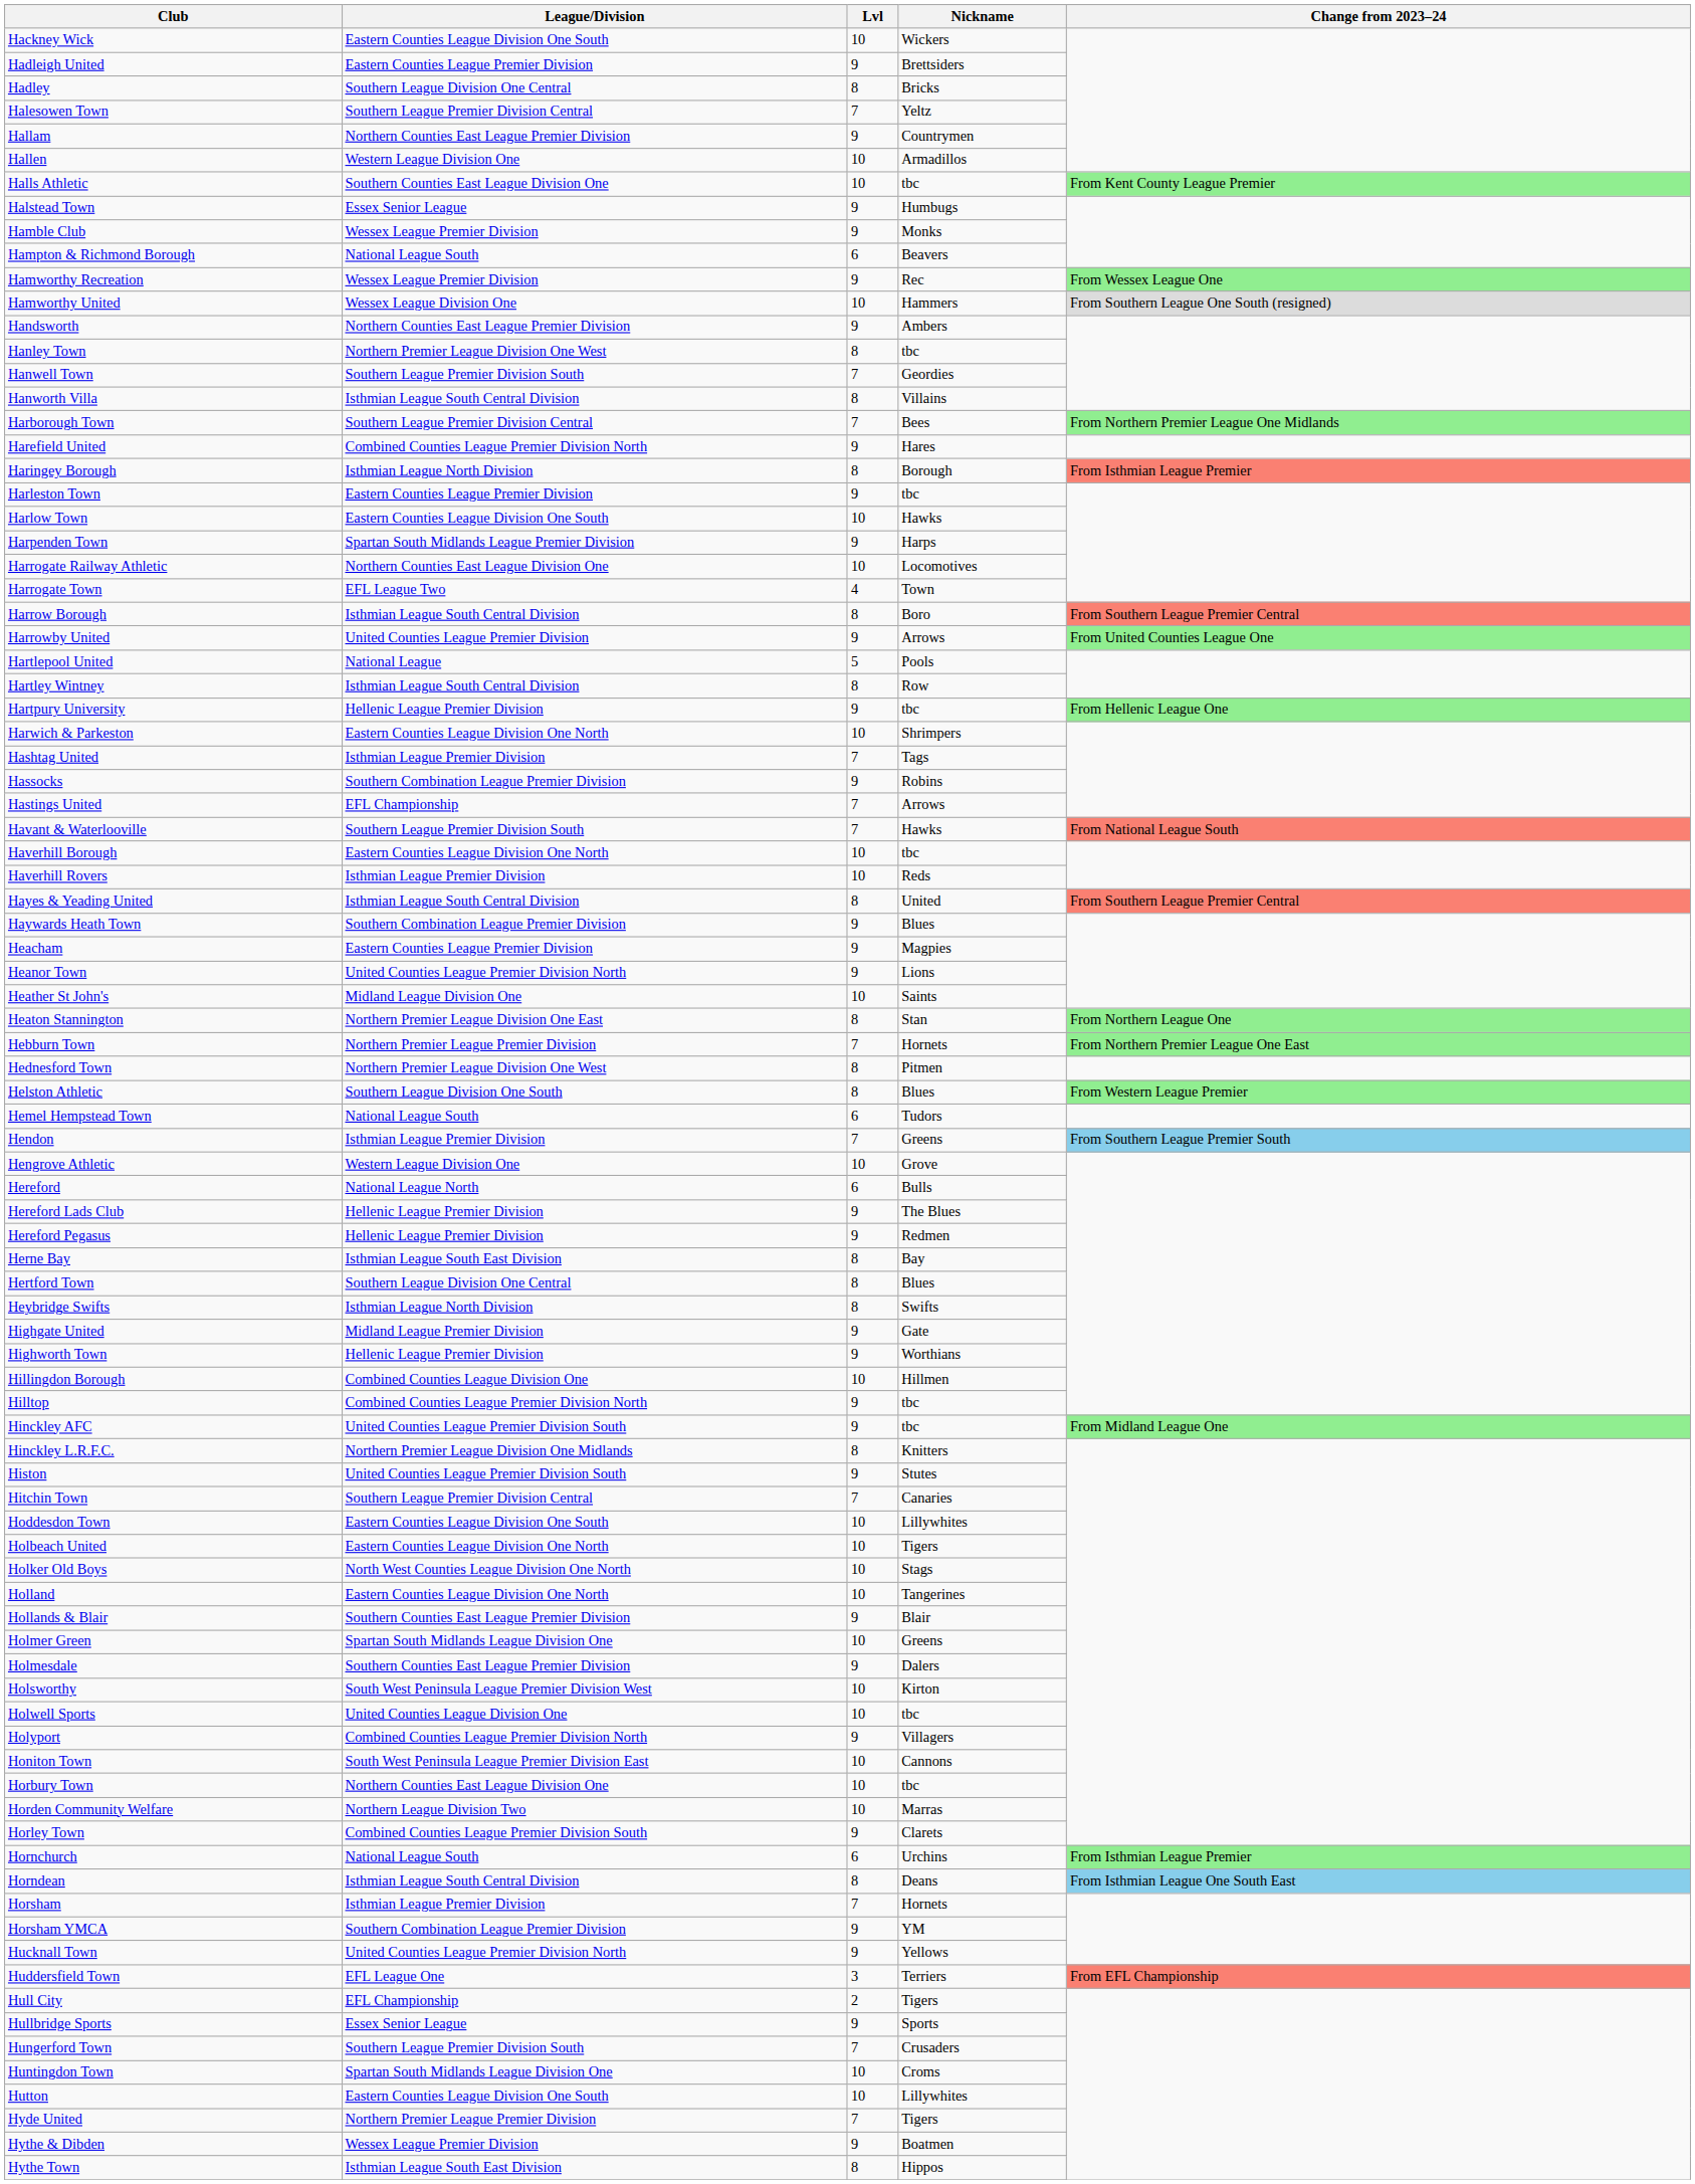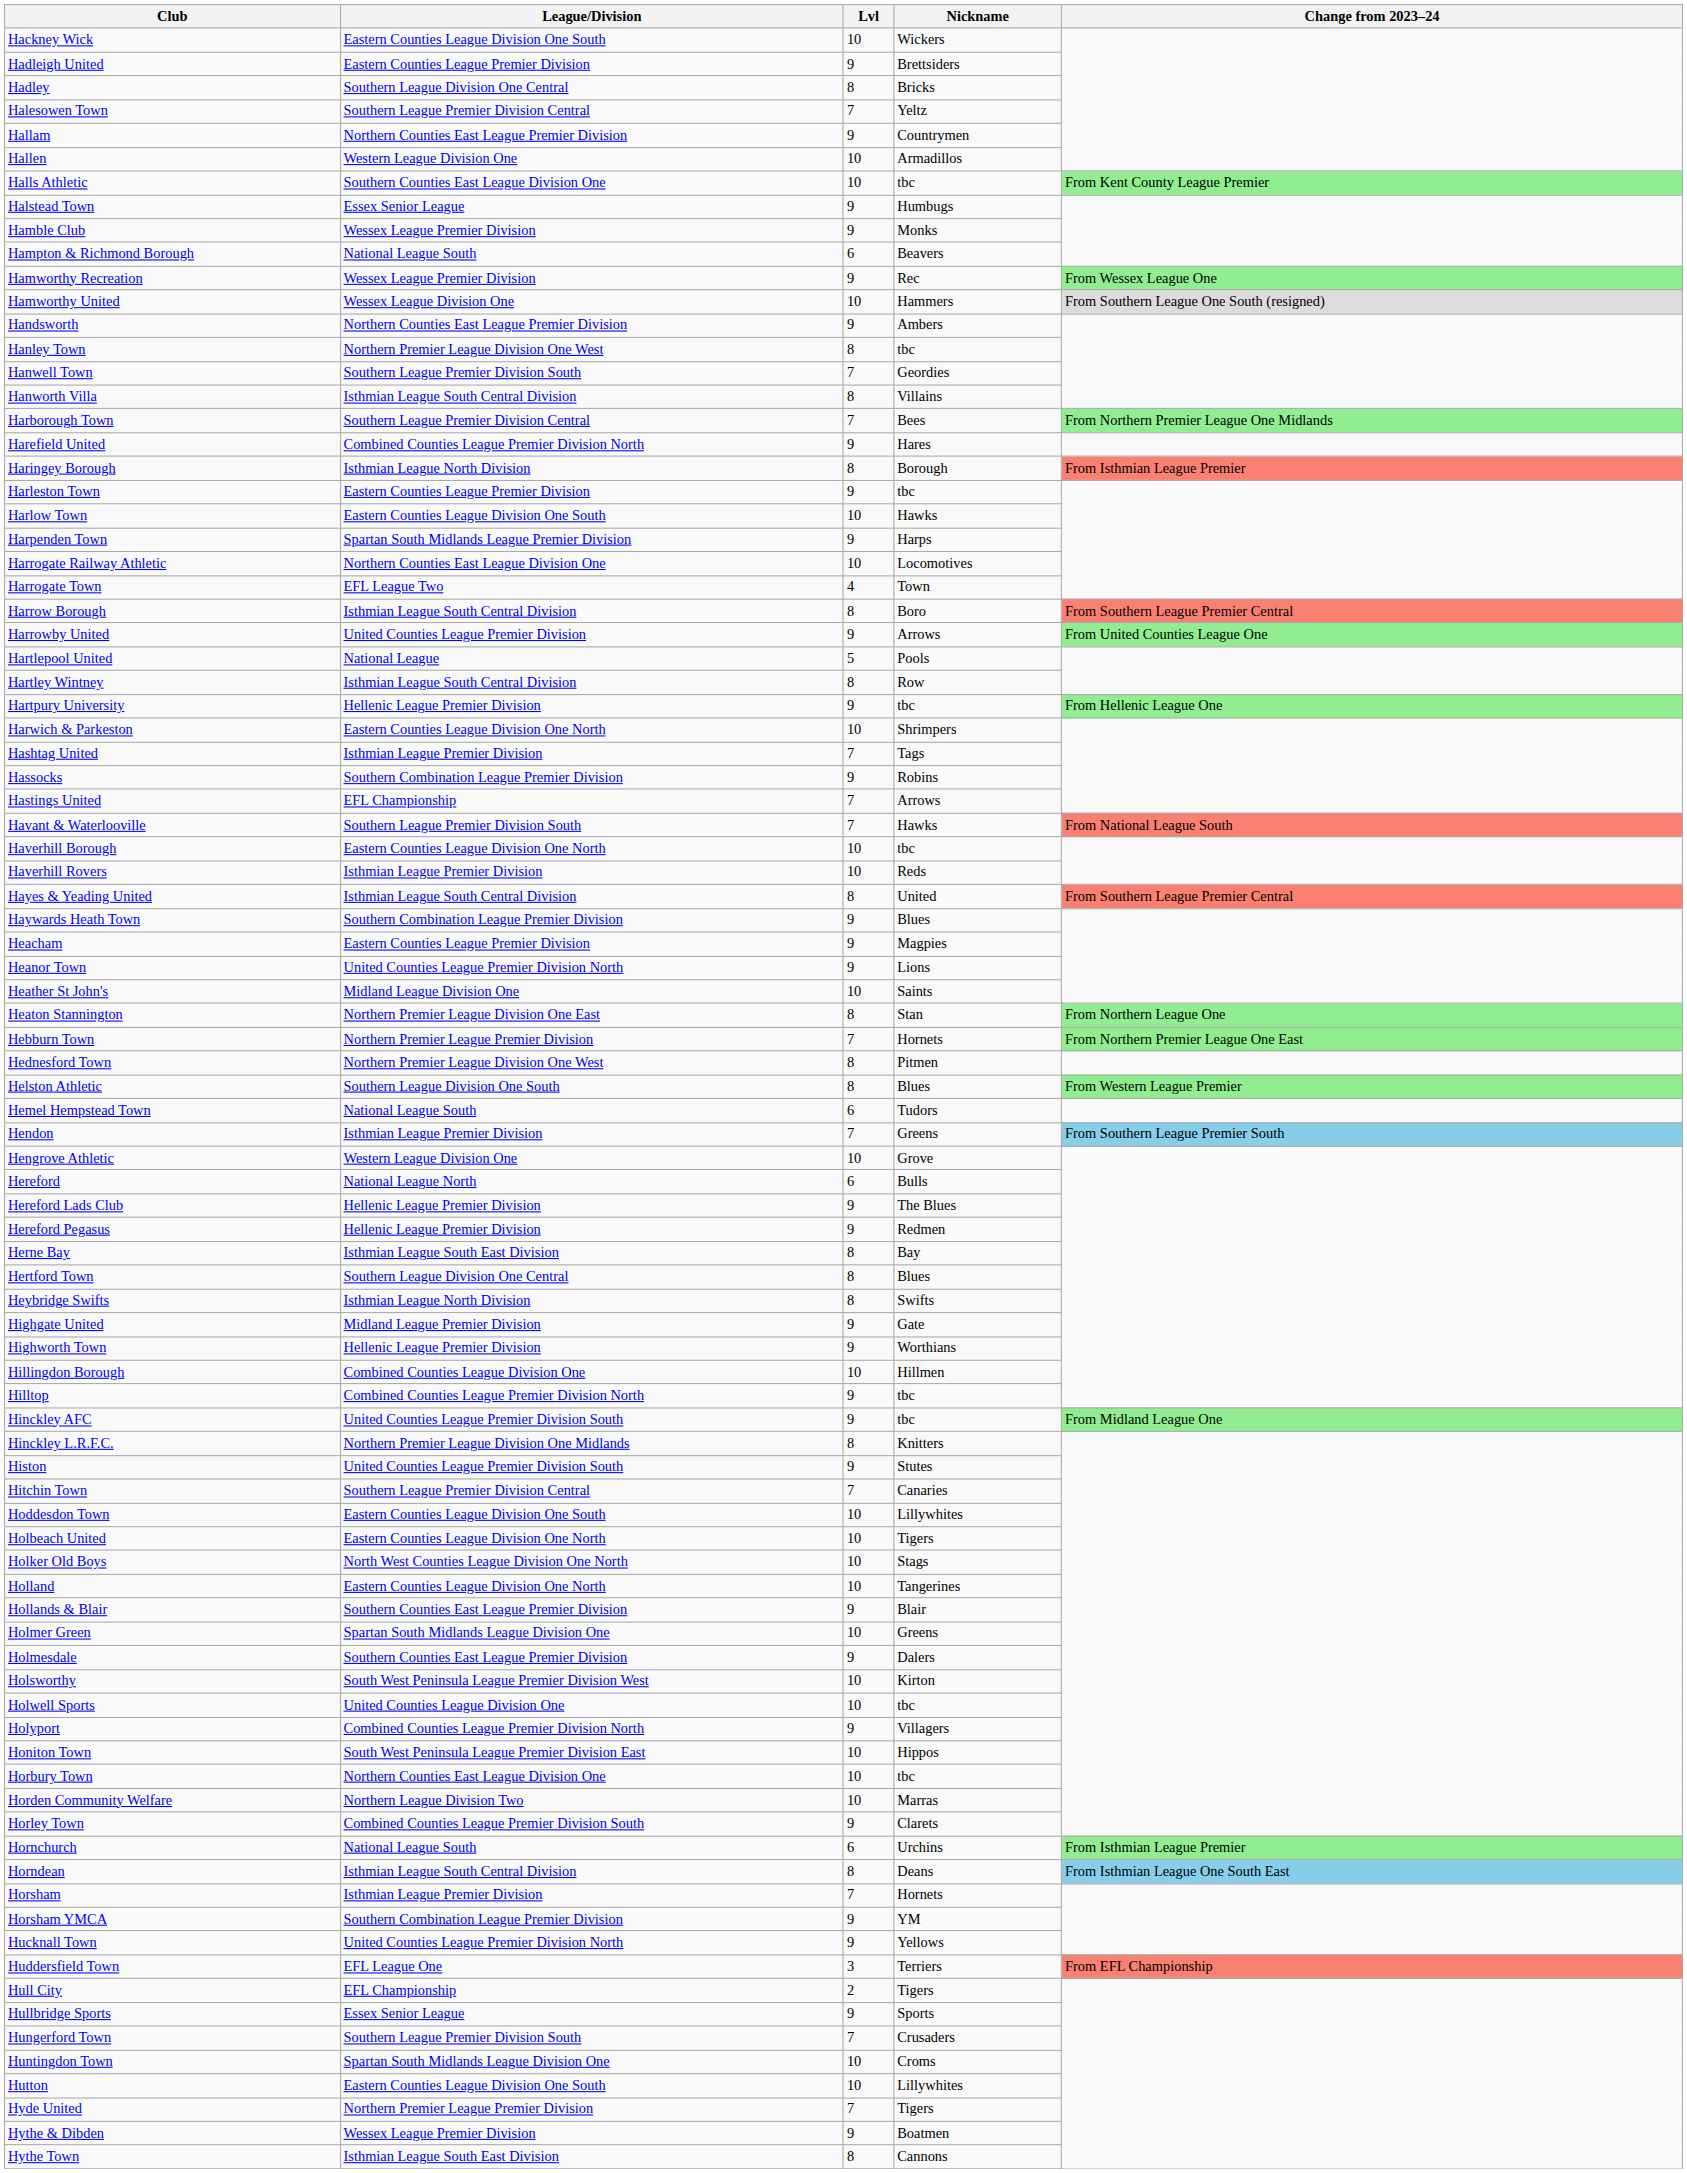Honiton Town | Nickname: Cannons -> Hippos
Hythe Town | Nickname: Hippos -> Cannons
